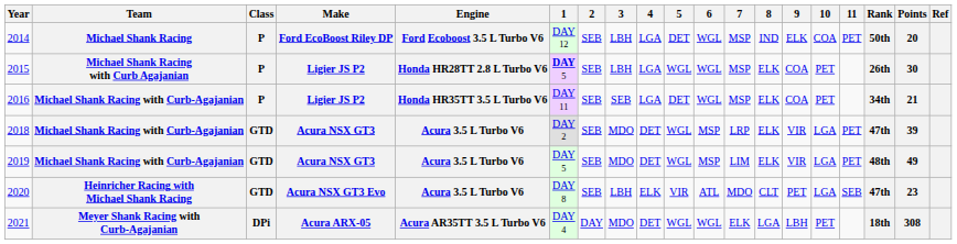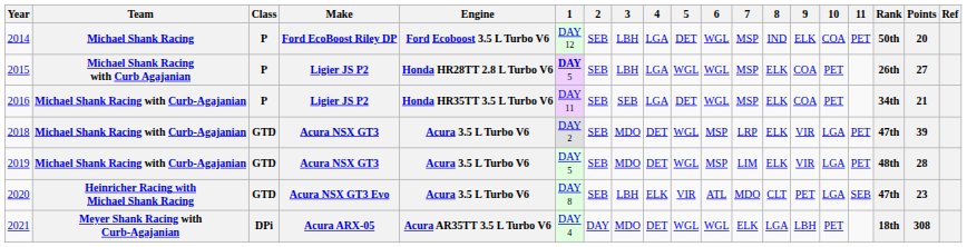2015 | Points: 30 -> 27
2019 | Points: 49 -> 28
